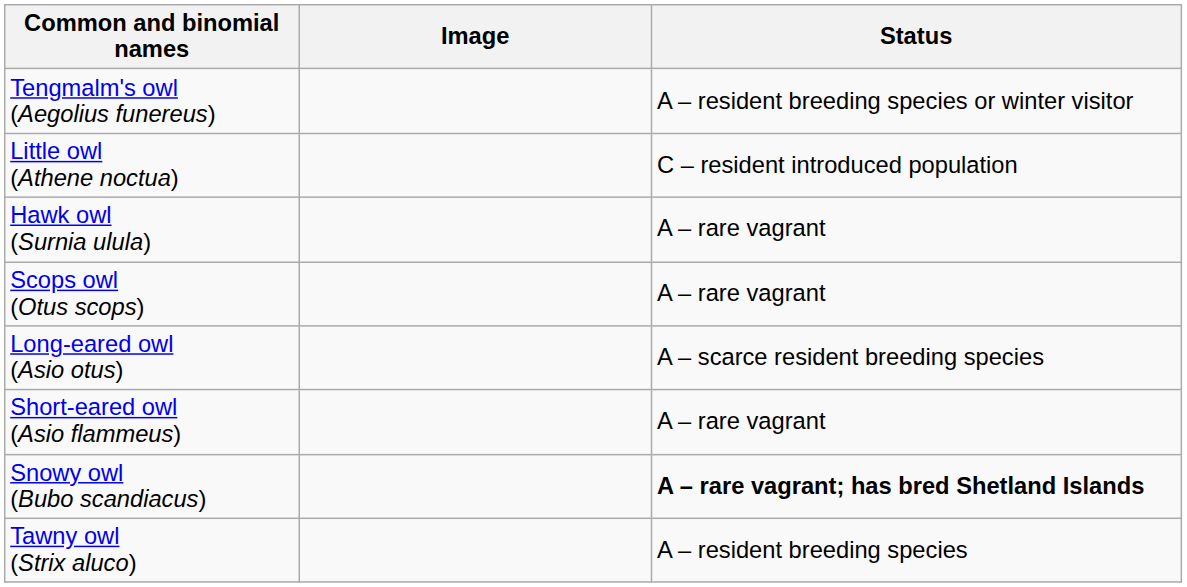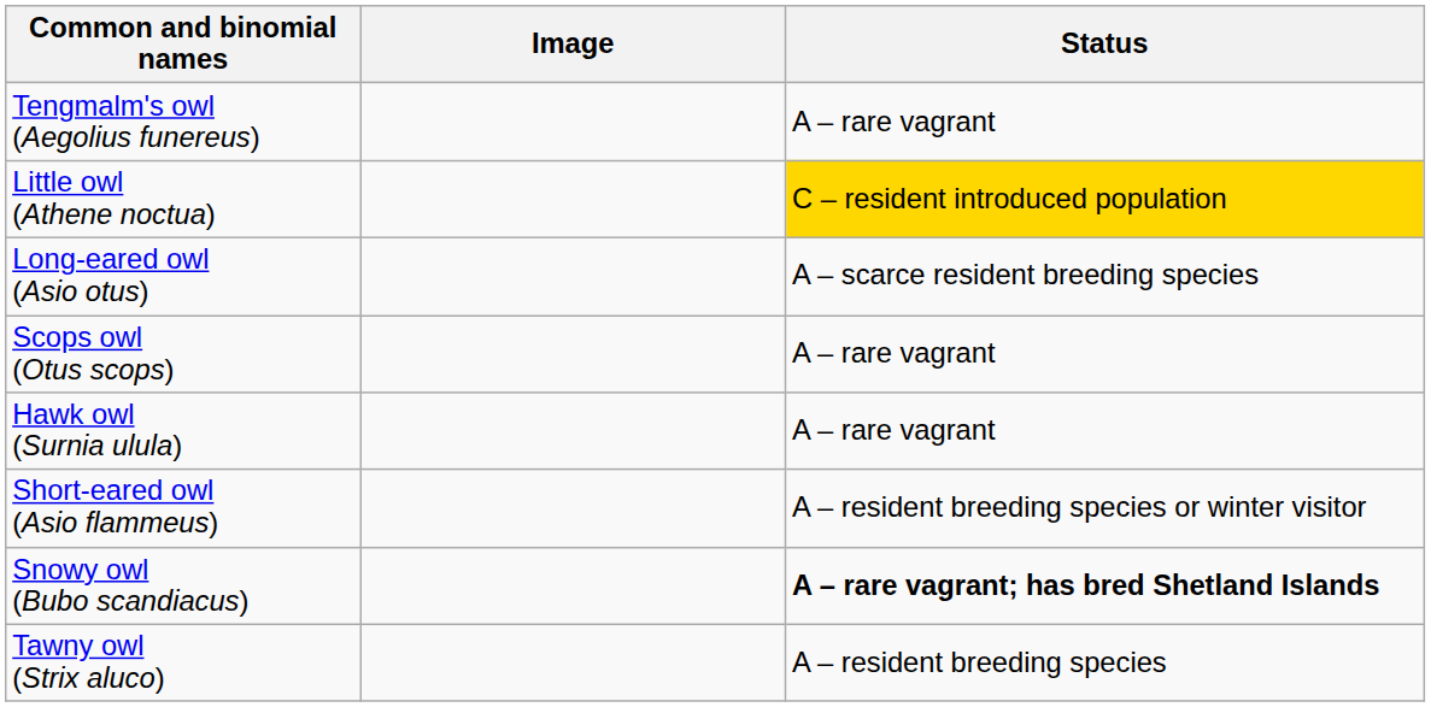Tengmalm's owl (Aegolius funereus) | Status: A – resident breeding species or winter visitor -> A – rare vagrant
Little owl (Athene noctua) | Status: no background -> gold background
rows swapped: Hawk owl (Surnia ulula) <-> Long-eared owl (Asio otus)
Short-eared owl (Asio flammeus) | Status: A – rare vagrant -> A – resident breeding species or winter visitor
